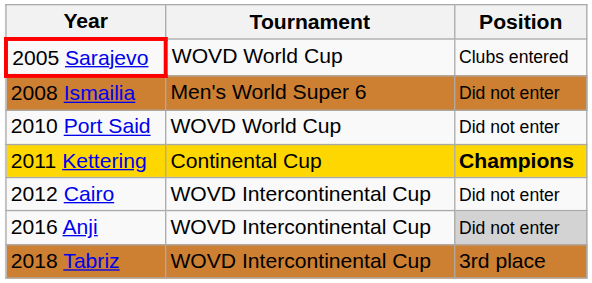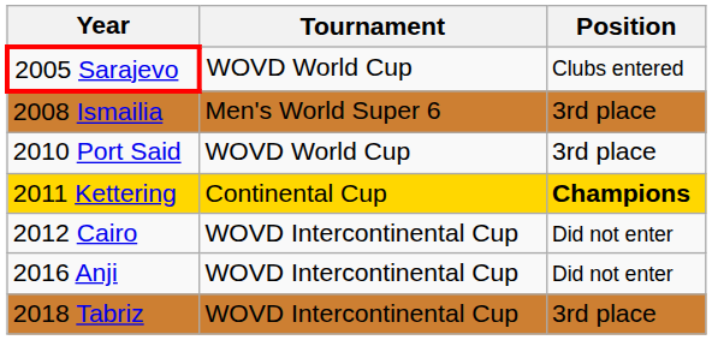2008 Ismailia | Position: Did not enter -> 3rd place
2010 Port Said | Position: Did not enter -> 3rd place
2016 Anji | Position: lightgrey background -> no background
